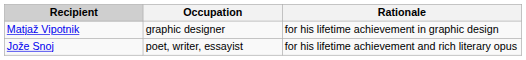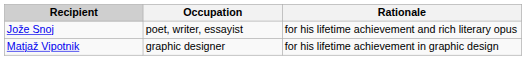rows swapped: Jože Snoj <-> Matjaž Vipotnik
